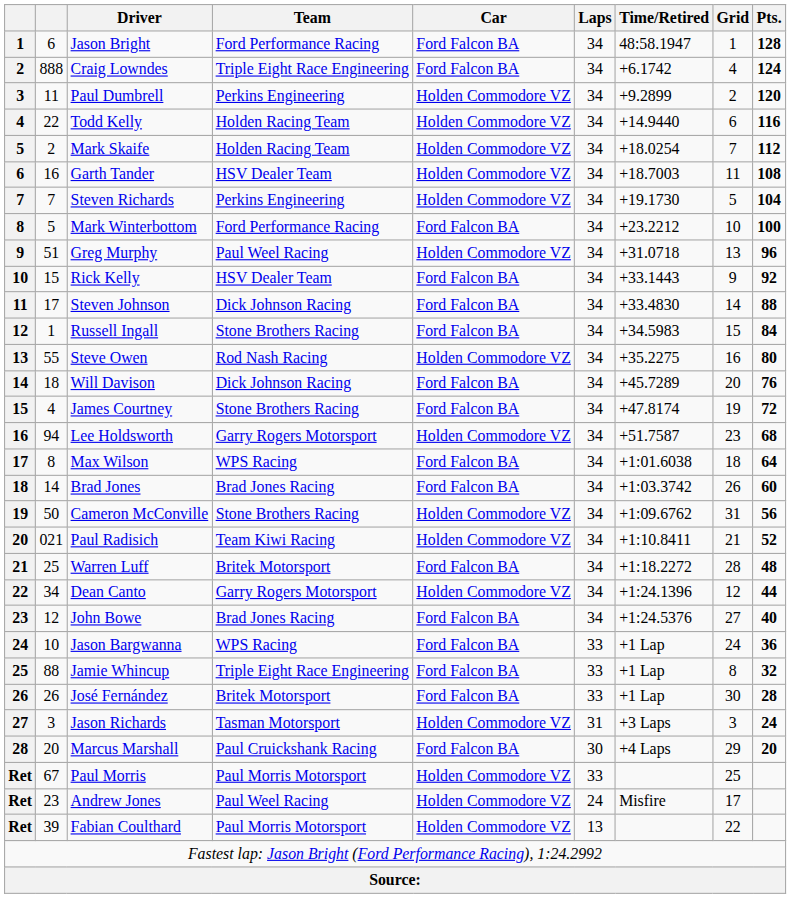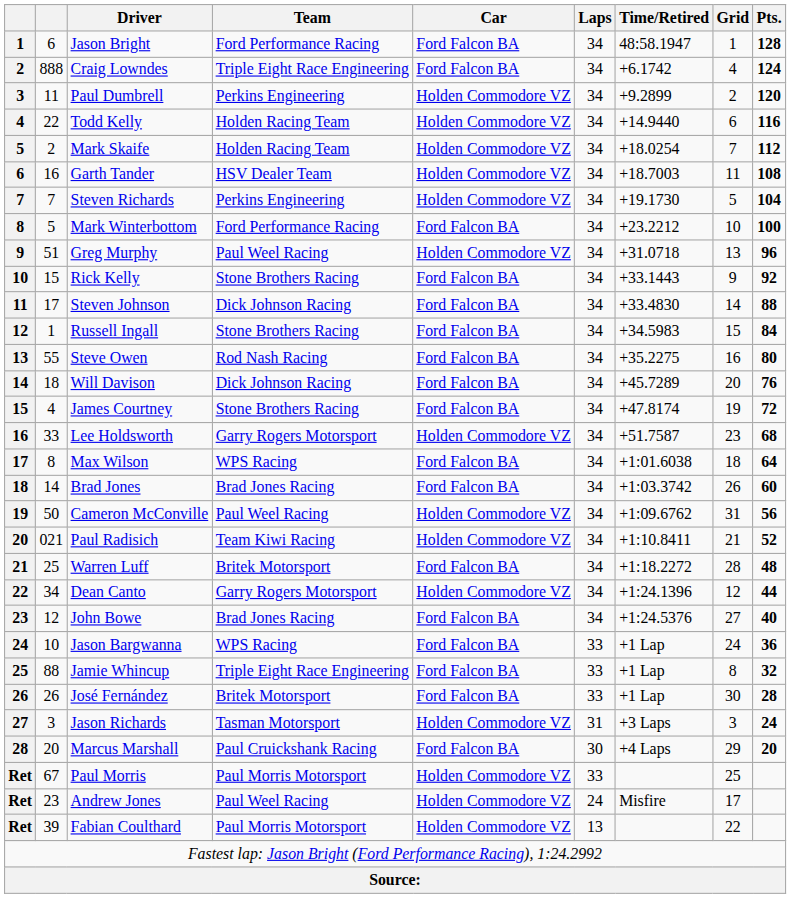Rick Kelly | Team: HSV Dealer Team -> Stone Brothers Racing
Steve Owen | Car: Holden Commodore VZ -> Ford Falcon BA
Lee Holdsworth | column 2: 94 -> 33
Cameron McConville | Team: Stone Brothers Racing -> Paul Weel Racing
